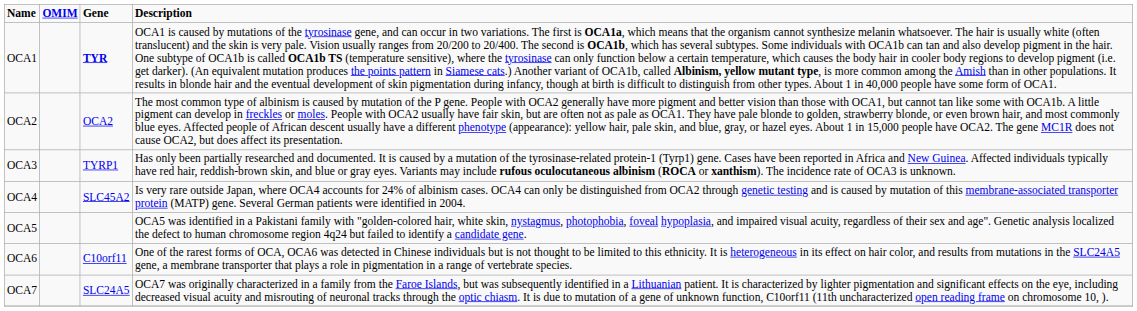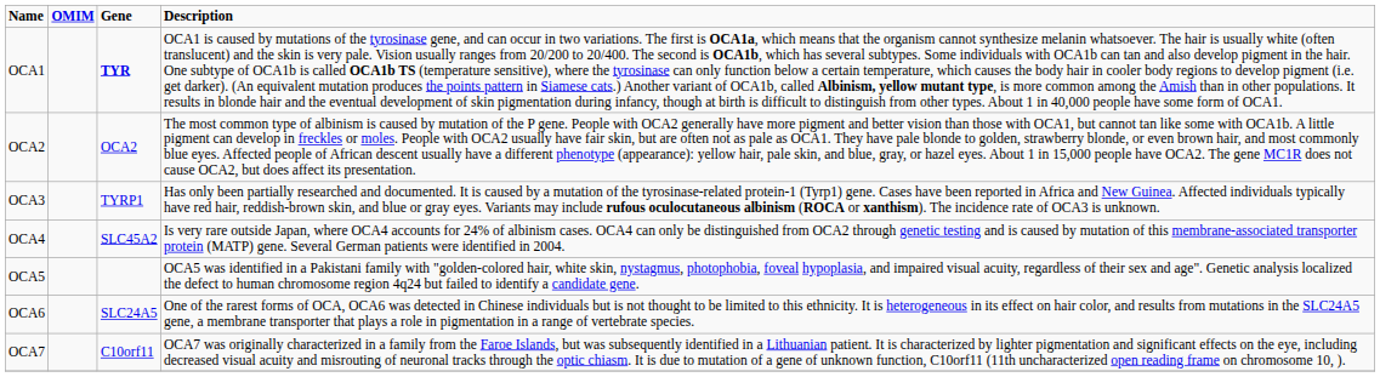OCA6 | Gene: C10orf11 -> SLC24A5
OCA7 | Gene: SLC24A5 -> C10orf11
